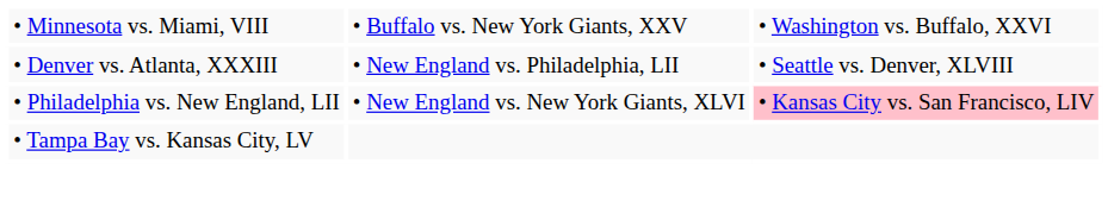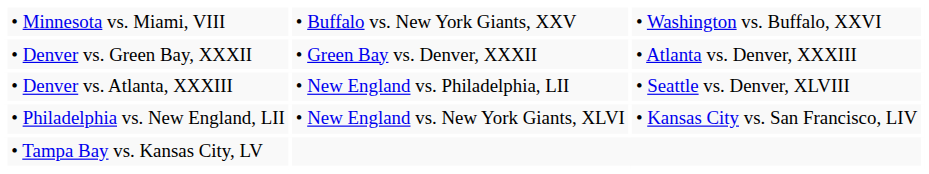+ row: • Denver vs. Green Bay, XXXII | • Green Bay vs. Denver, XXXII | • Atlanta vs. Denver, XXXIII
• Philadelphia vs. New England, LII | column 3: pink background -> no background
